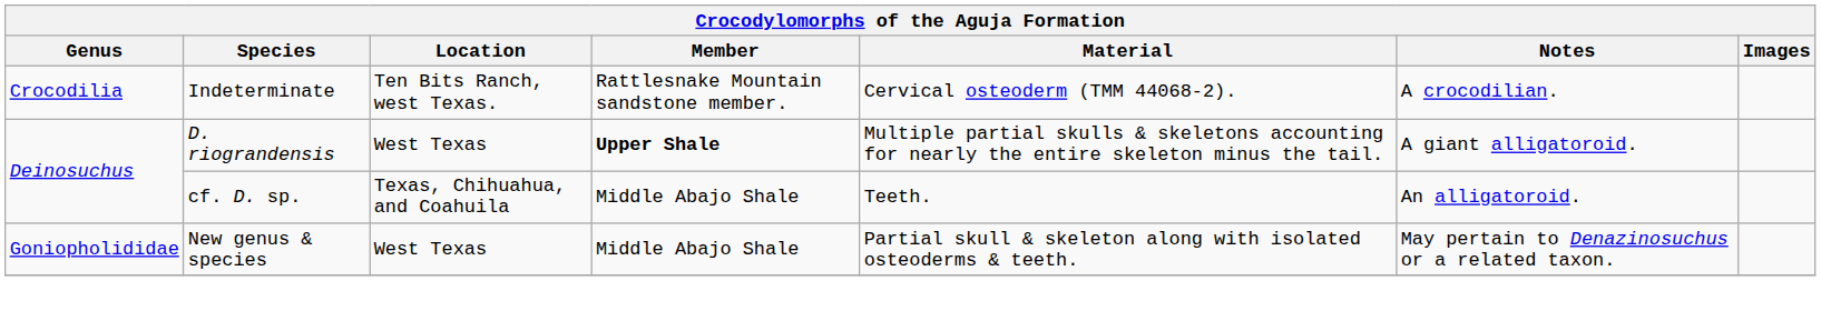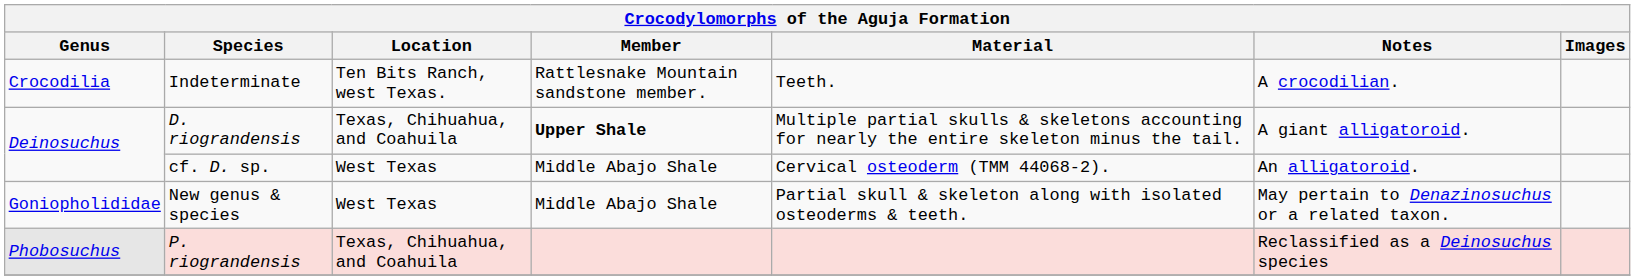Indeterminate | Material: Cervical osteoderm (TMM 44068-2). -> Teeth.
D. riograndensis | Location: West Texas -> Texas, Chihuahua, and Coahuila
cf. D. sp. | Location: Texas, Chihuahua, and Coahuila -> West Texas
cf. D. sp. | Material: Teeth. -> Cervical osteoderm (TMM 44068-2).
+ row: Phobosuchus | P. riograndensis | Texas, Chihuahua, and Coahuila | Reclassified as a Deinosuchus species
